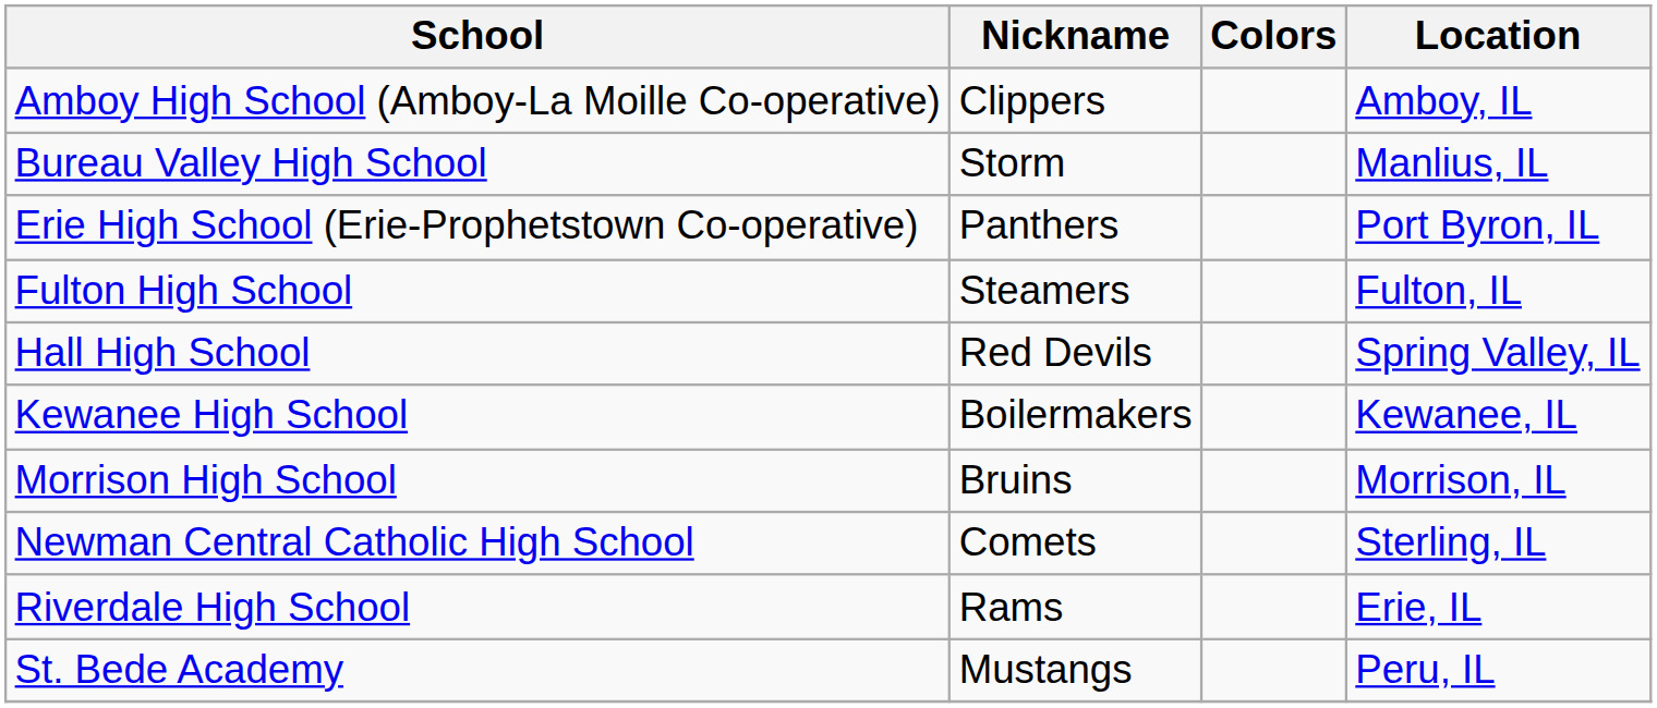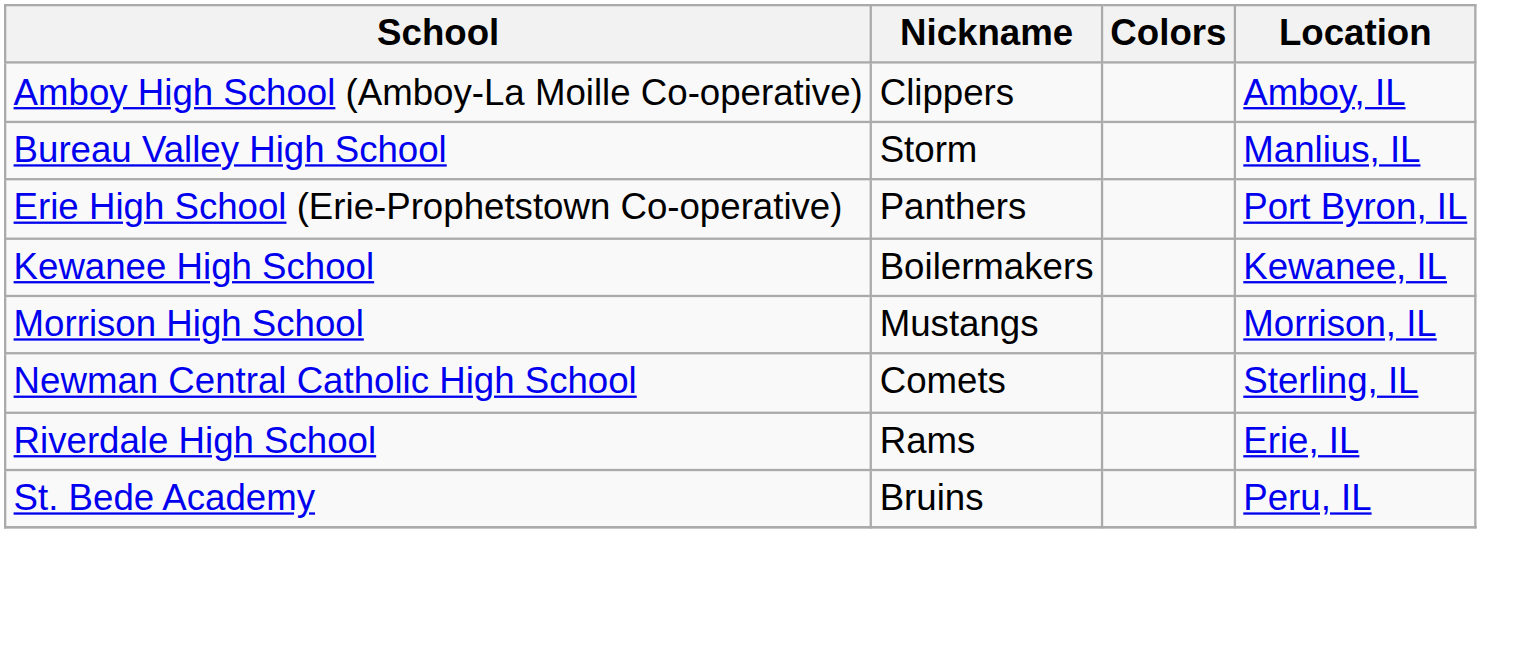- row: Fulton High School | Steamers | Fulton, IL
- row: Hall High School | Red Devils | Spring Valley, IL
Morrison High School | Nickname: Bruins -> Mustangs
St. Bede Academy | Nickname: Mustangs -> Bruins
